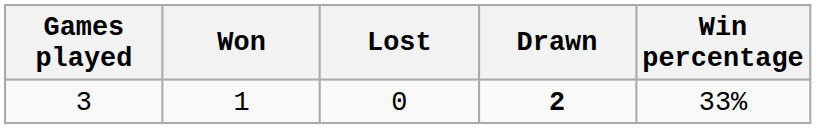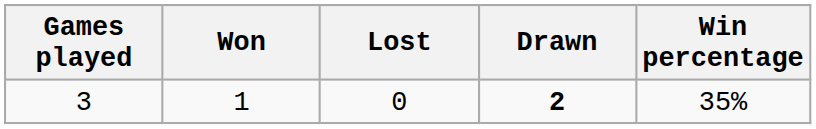3 | Win percentage: 33% -> 35%
